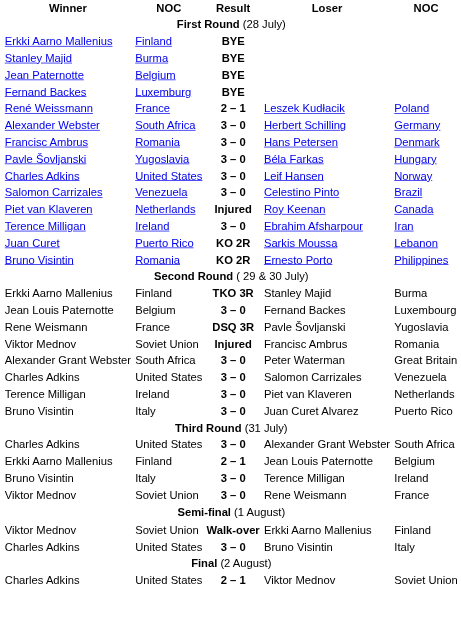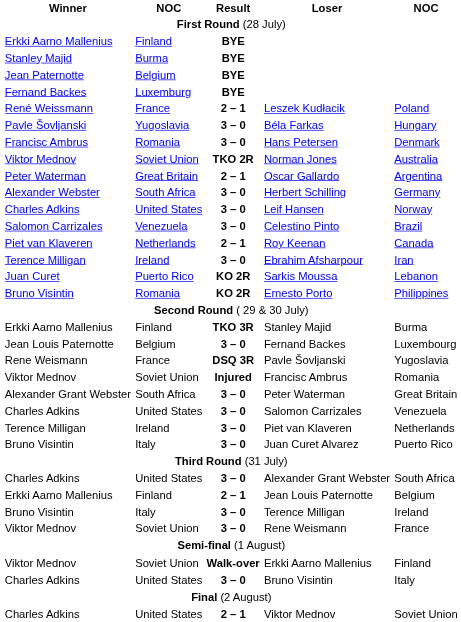rows swapped: Béla Farkas <-> Herbert Schilling
+ row: Viktor Mednov | Soviet Union | TKO 2R | Norman Jones | Australia
+ row: Peter Waterman | Great Britain | 2 – 1 | Oscar Gallardo | Argentina
Roy Keenan | Result: Injured -> 2 – 1
